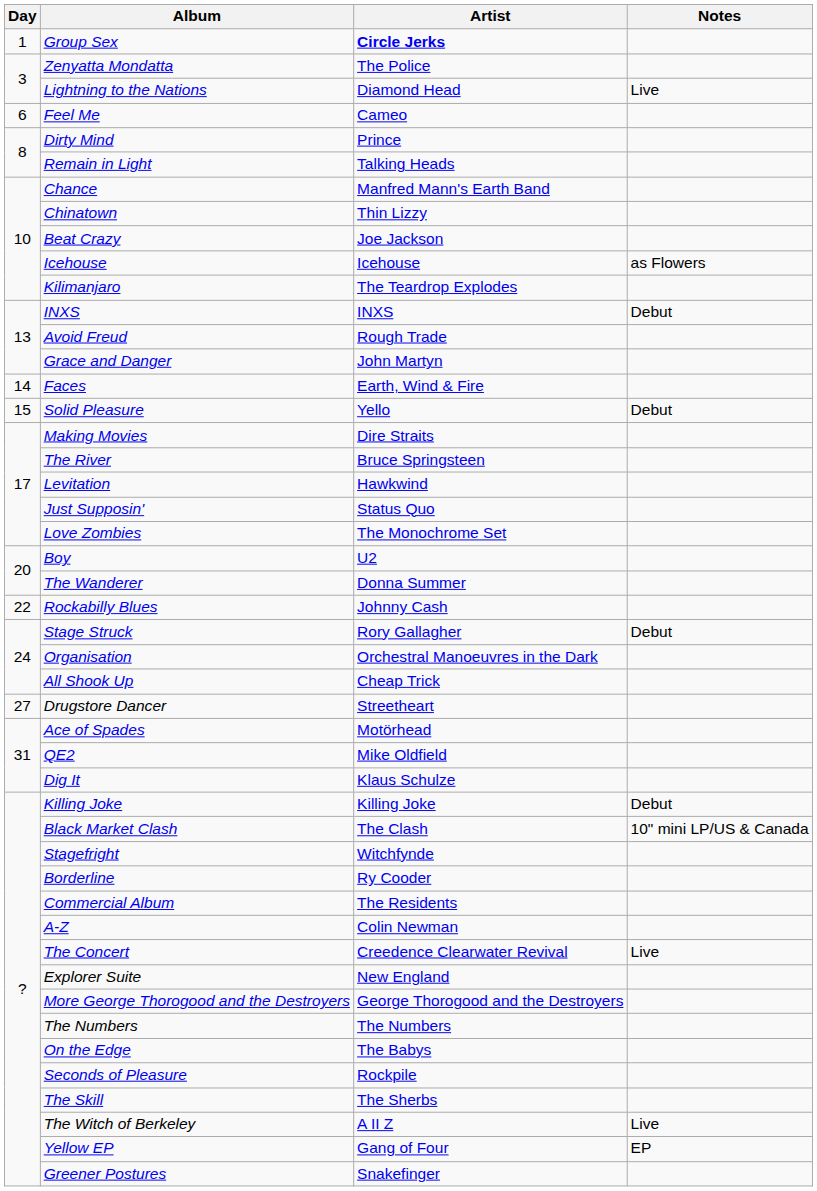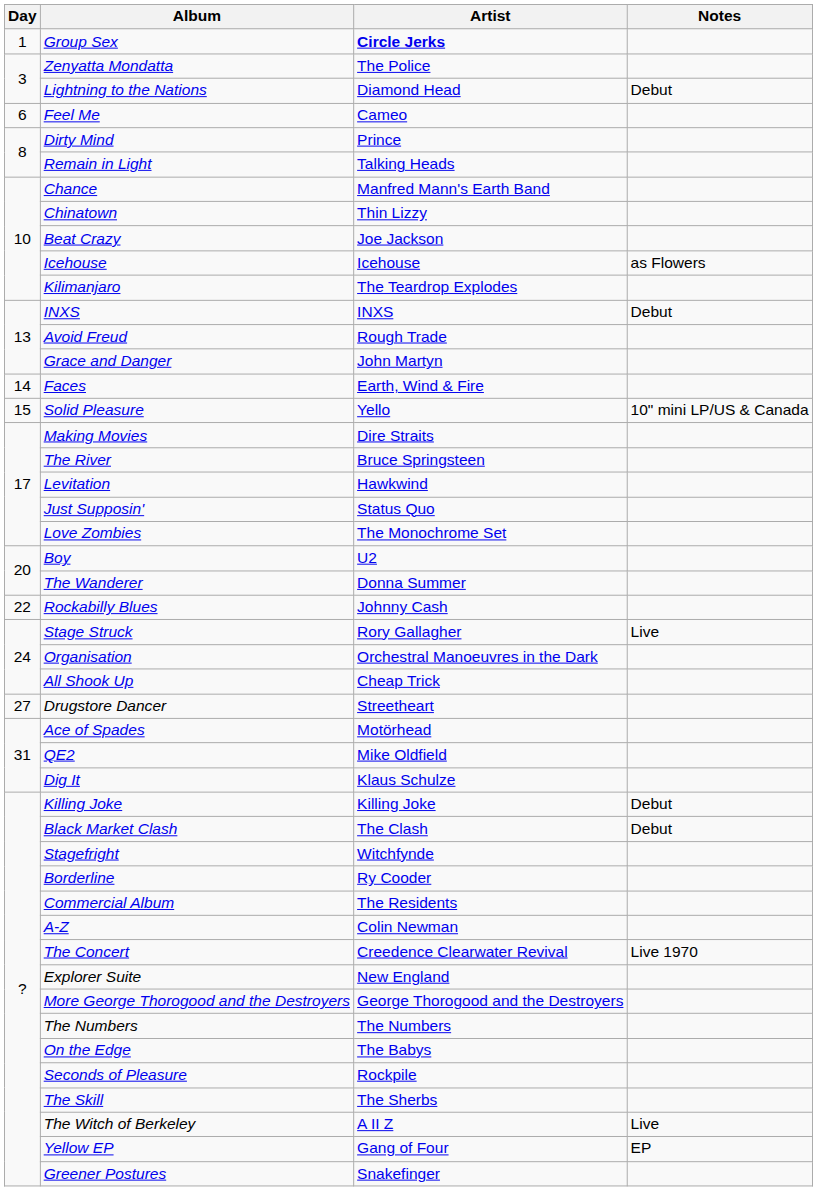Lightning to the Nations | Notes: Live -> Debut
Solid Pleasure | Notes: Debut -> 10" mini LP/US & Canada
Stage Struck | Notes: Debut -> Live
Black Market Clash | Notes: 10" mini LP/US & Canada -> Debut
The Concert | Notes: Live -> Live 1970
